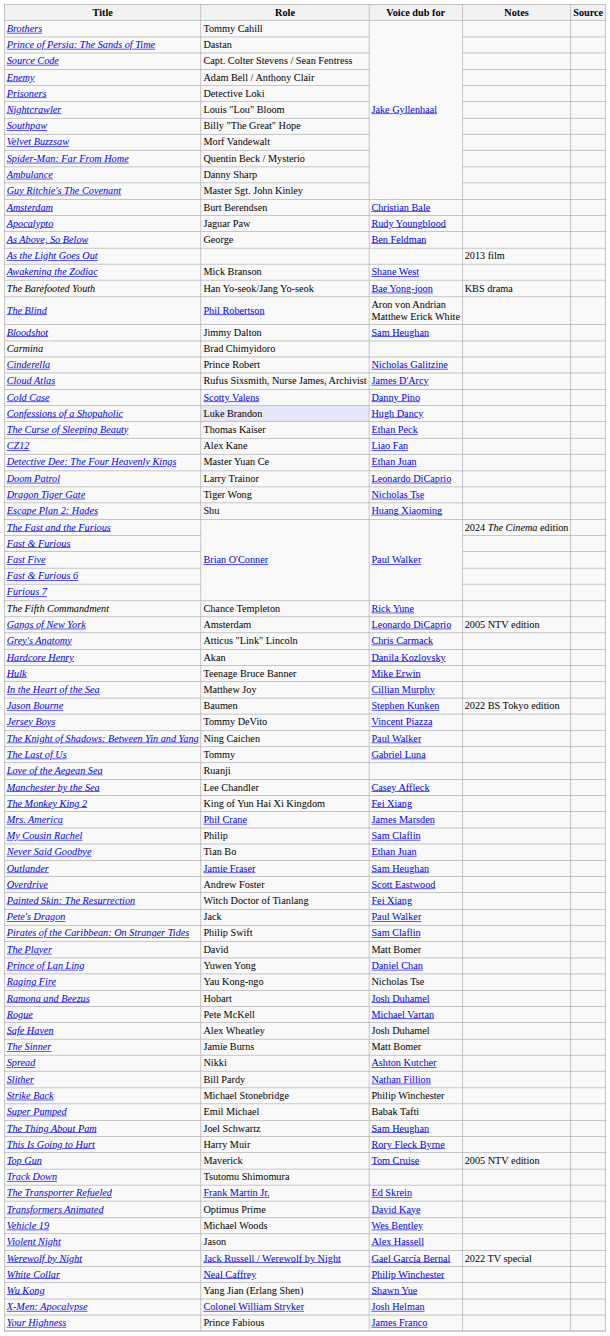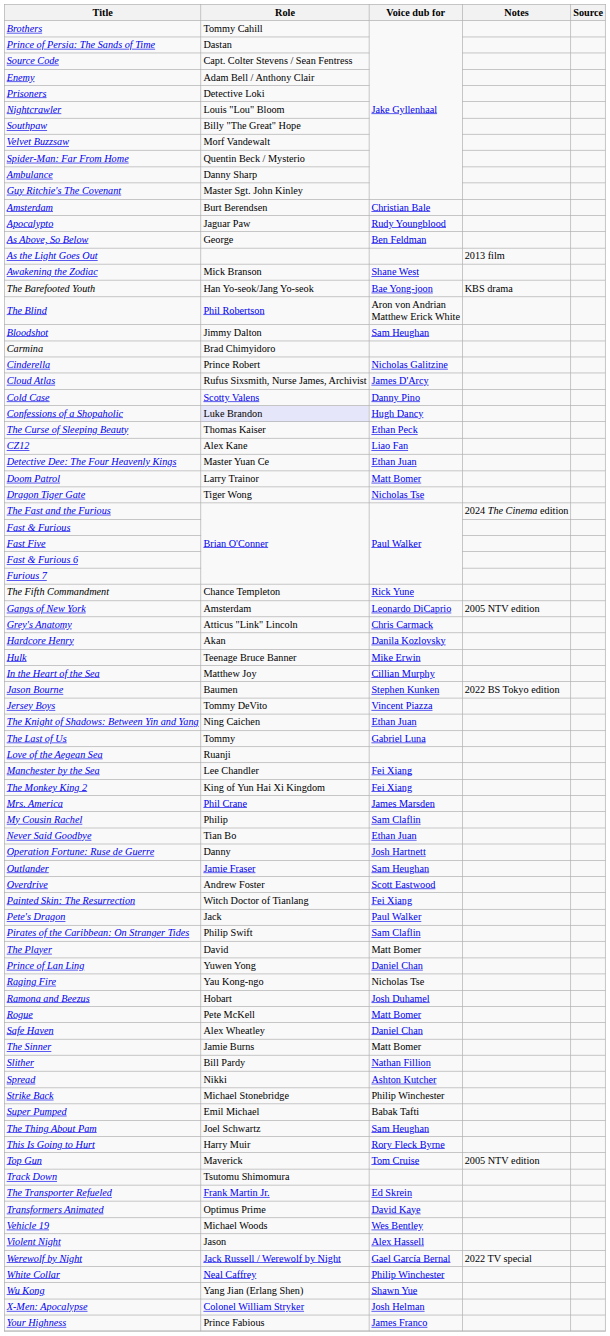Doom Patrol | Voice dub for: Leonardo DiCaprio -> Matt Bomer
- row: Escape Plan 2: Hades | Shu | Huang Xiaoming
The Knight of Shadows: Between Yin and Yang | Voice dub for: Paul Walker -> Ethan Juan
Manchester by the Sea | Voice dub for: Casey Affleck -> Fei Xiang
+ row: Operation Fortune: Ruse de Guerre | Danny | Josh Hartnett
Rogue | Voice dub for: Michael Vartan -> Matt Bomer
Safe Haven | Voice dub for: Josh Duhamel -> Daniel Chan
rows swapped: Slither <-> Spread
